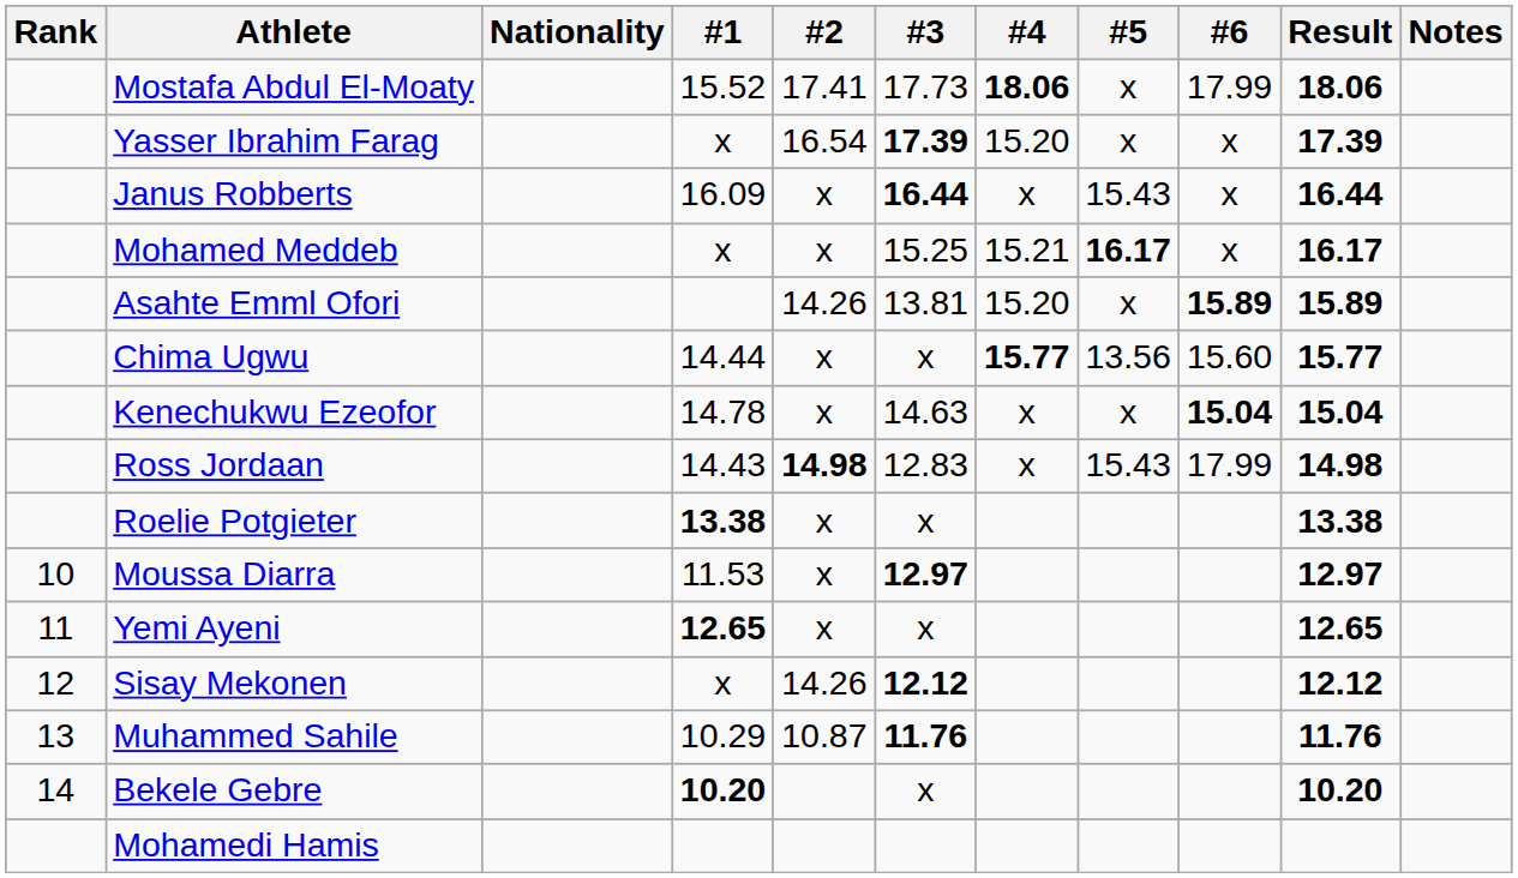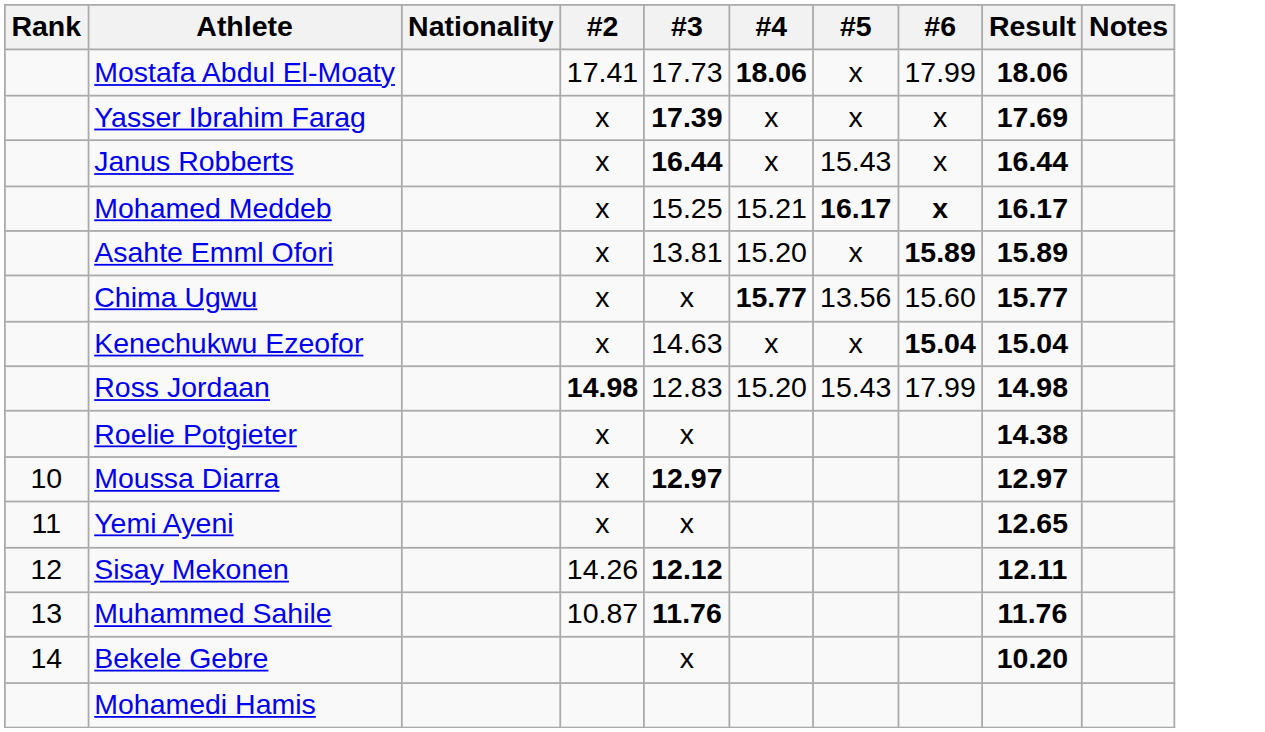- column: #1 | 15.52 | x | 16.09 | x | 14.44 | 14.78 | 14.43 | 13.38 | 11.53 | 12.65 | x | 10.29 | 10.20
Yasser Ibrahim Farag | #2: 16.54 -> x
Yasser Ibrahim Farag | #4: 15.20 -> x
Yasser Ibrahim Farag | Result: 17.39 -> 17.69
Mohamed Meddeb | #6: normal -> bold
Asahte Emml Ofori | #2: 14.26 -> x
Ross Jordaan | #4: x -> 15.20
Roelie Potgieter | Result: 13.38 -> 14.38
Sisay Mekonen | Result: 12.12 -> 12.11
